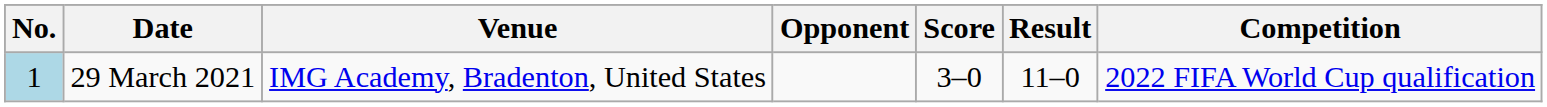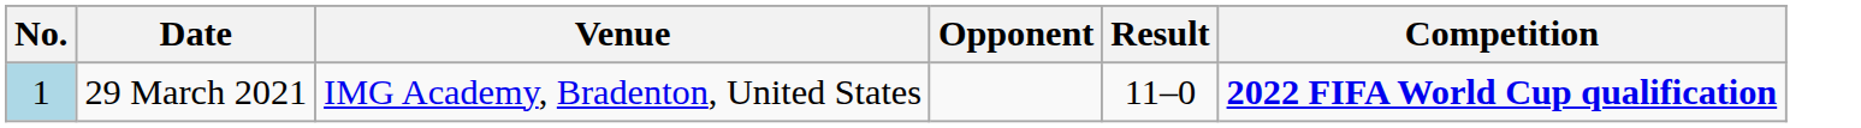- column: Score | 3–0
29 March 2021 | Competition: normal -> bold
